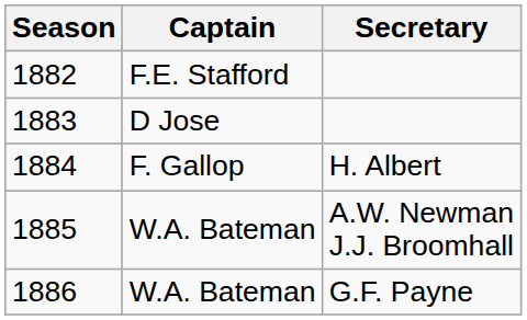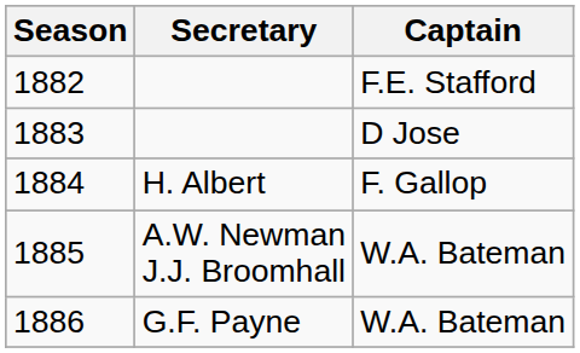columns swapped: Secretary <-> Captain
